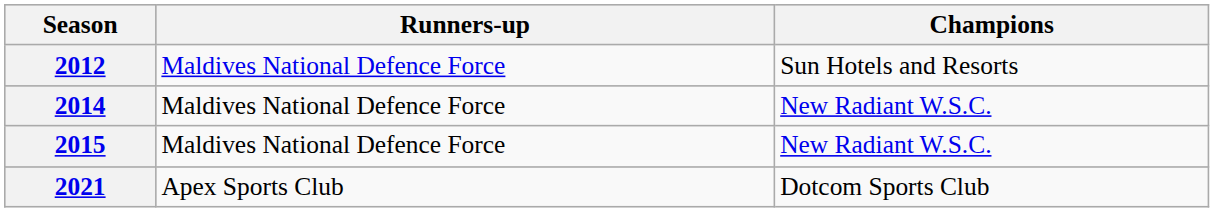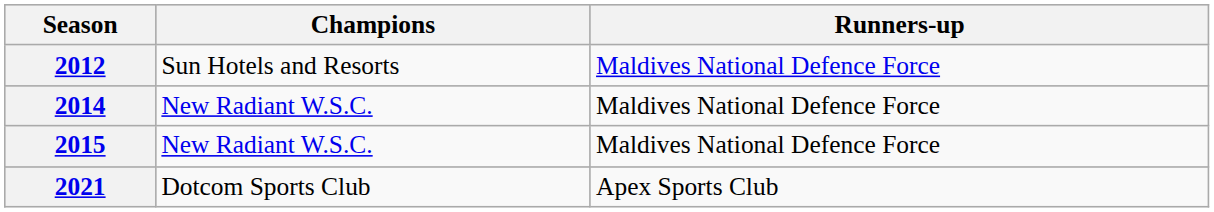columns swapped: Champions <-> Runners-up
